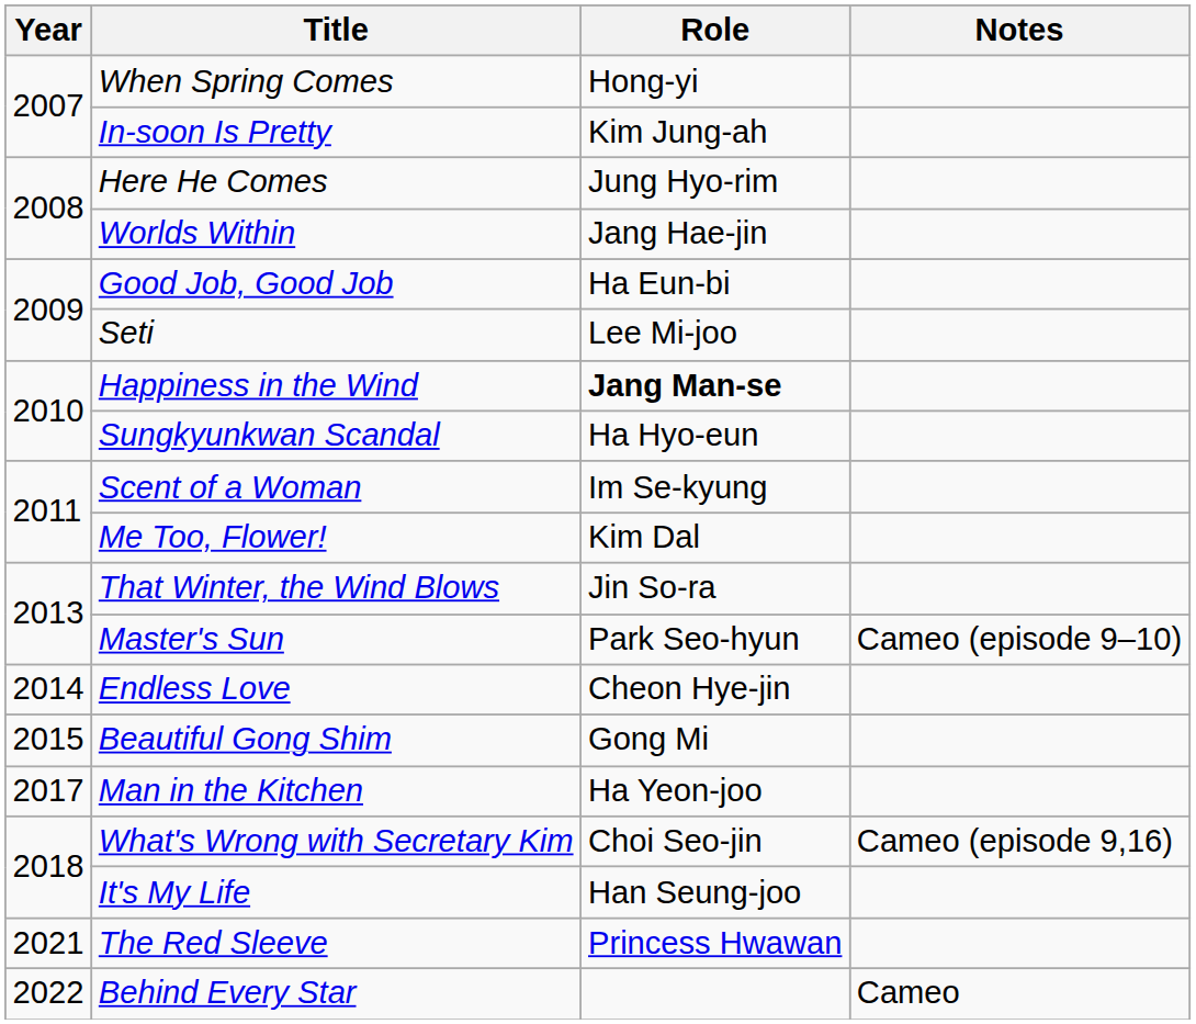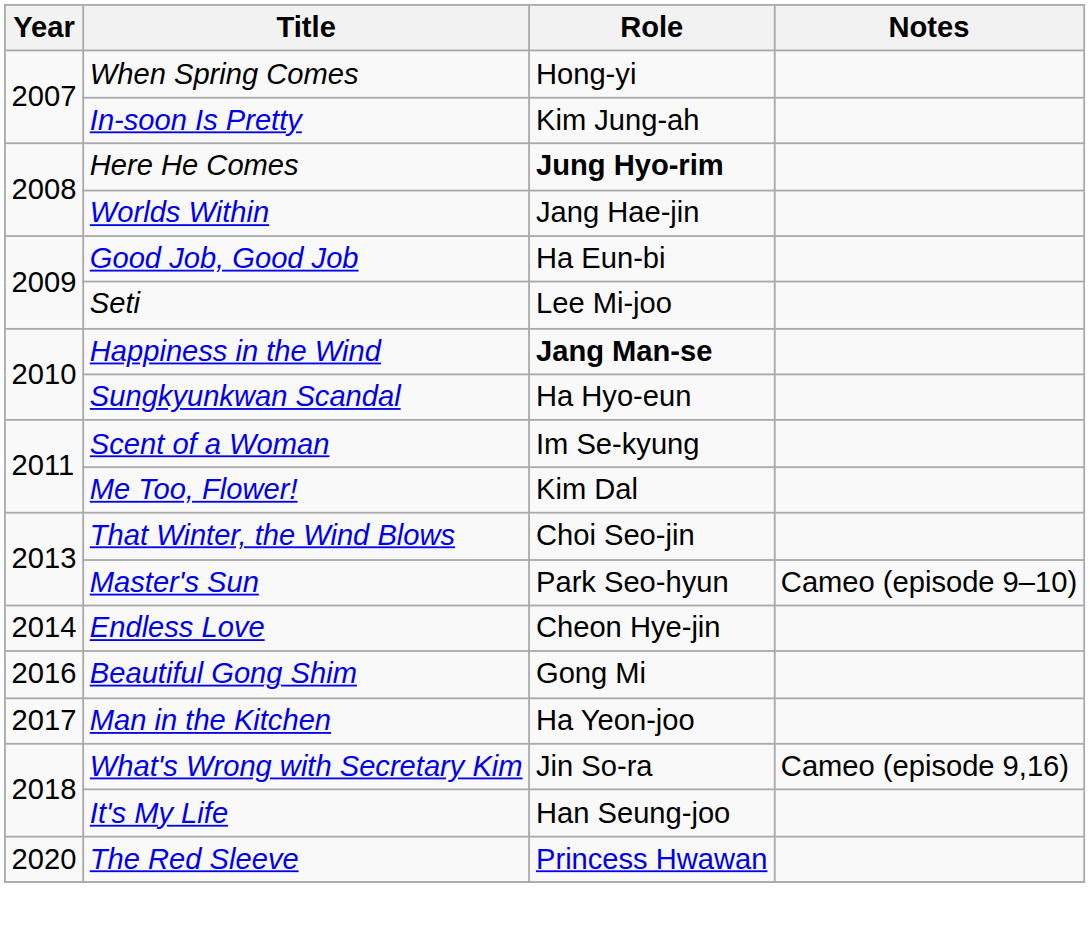Here He Comes | Role: normal -> bold
That Winter, the Wind Blows | Role: Jin So-ra -> Choi Seo-jin
Beautiful Gong Shim | Year: 2015 -> 2016
What's Wrong with Secretary Kim | Role: Choi Seo-jin -> Jin So-ra
The Red Sleeve | Year: 2021 -> 2020
- row: 2022 | Behind Every Star | Cameo
